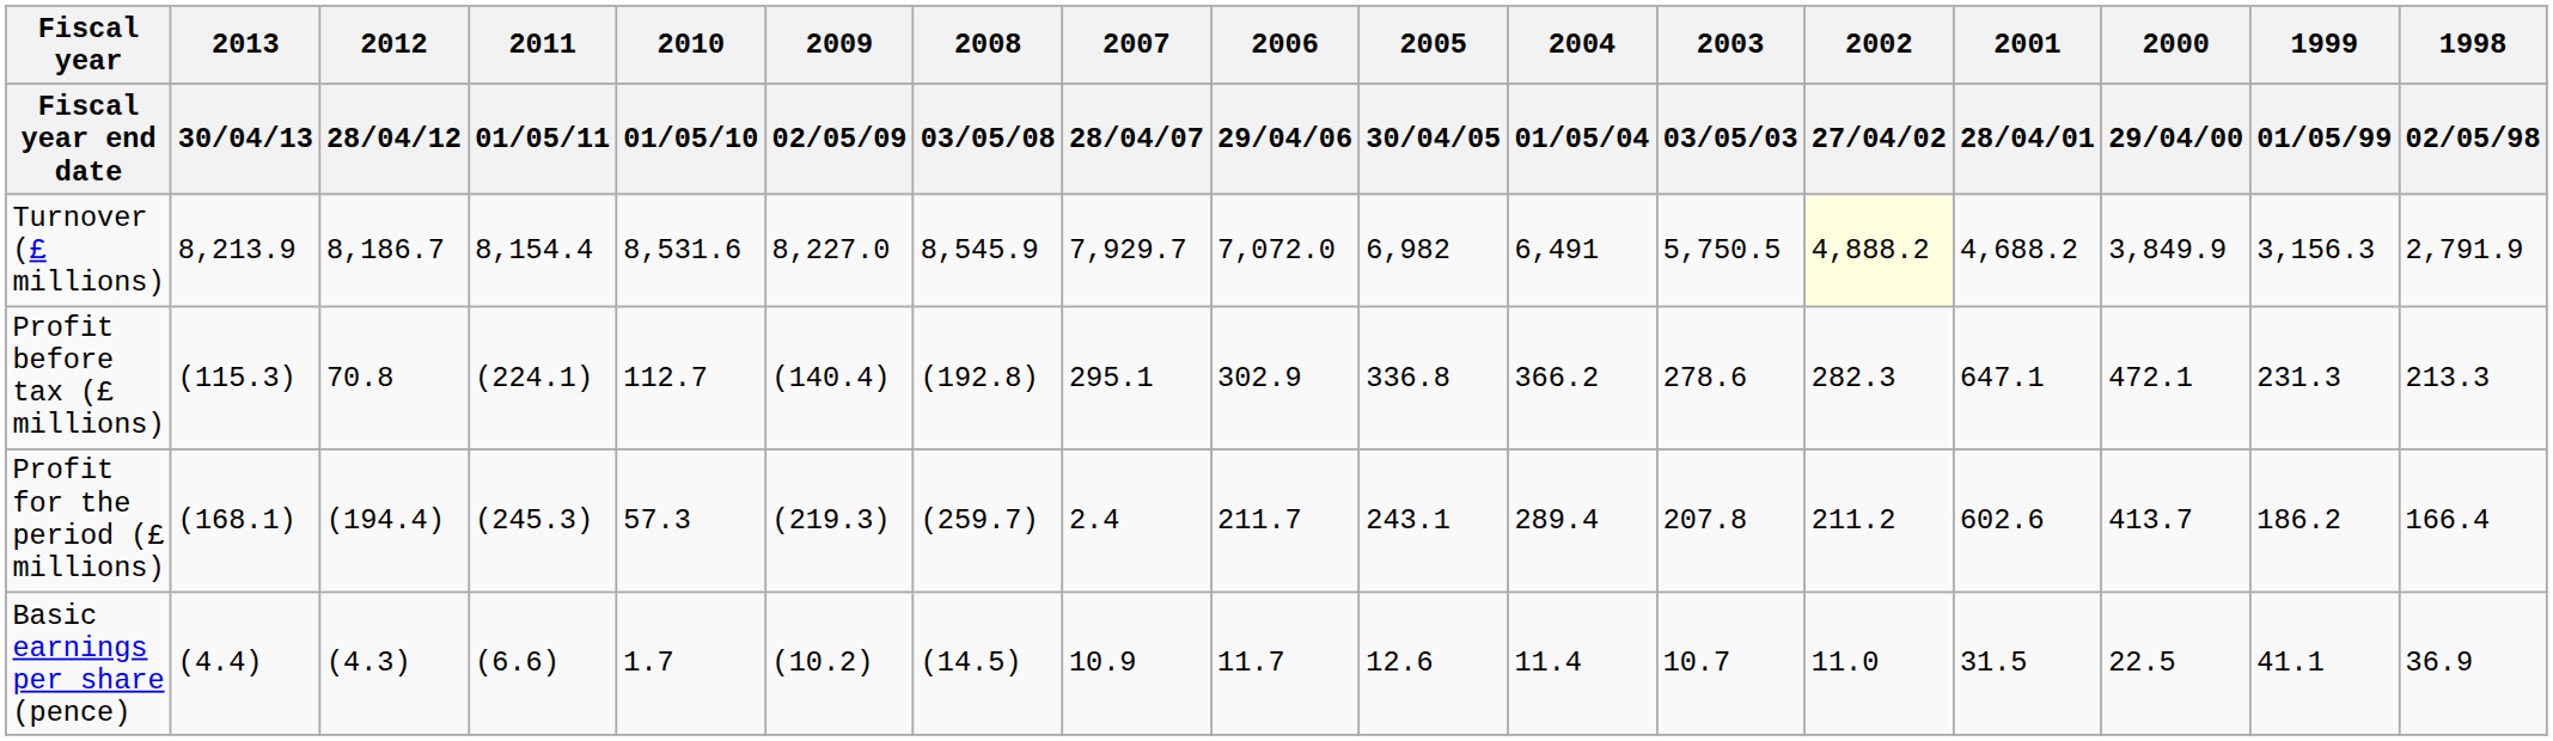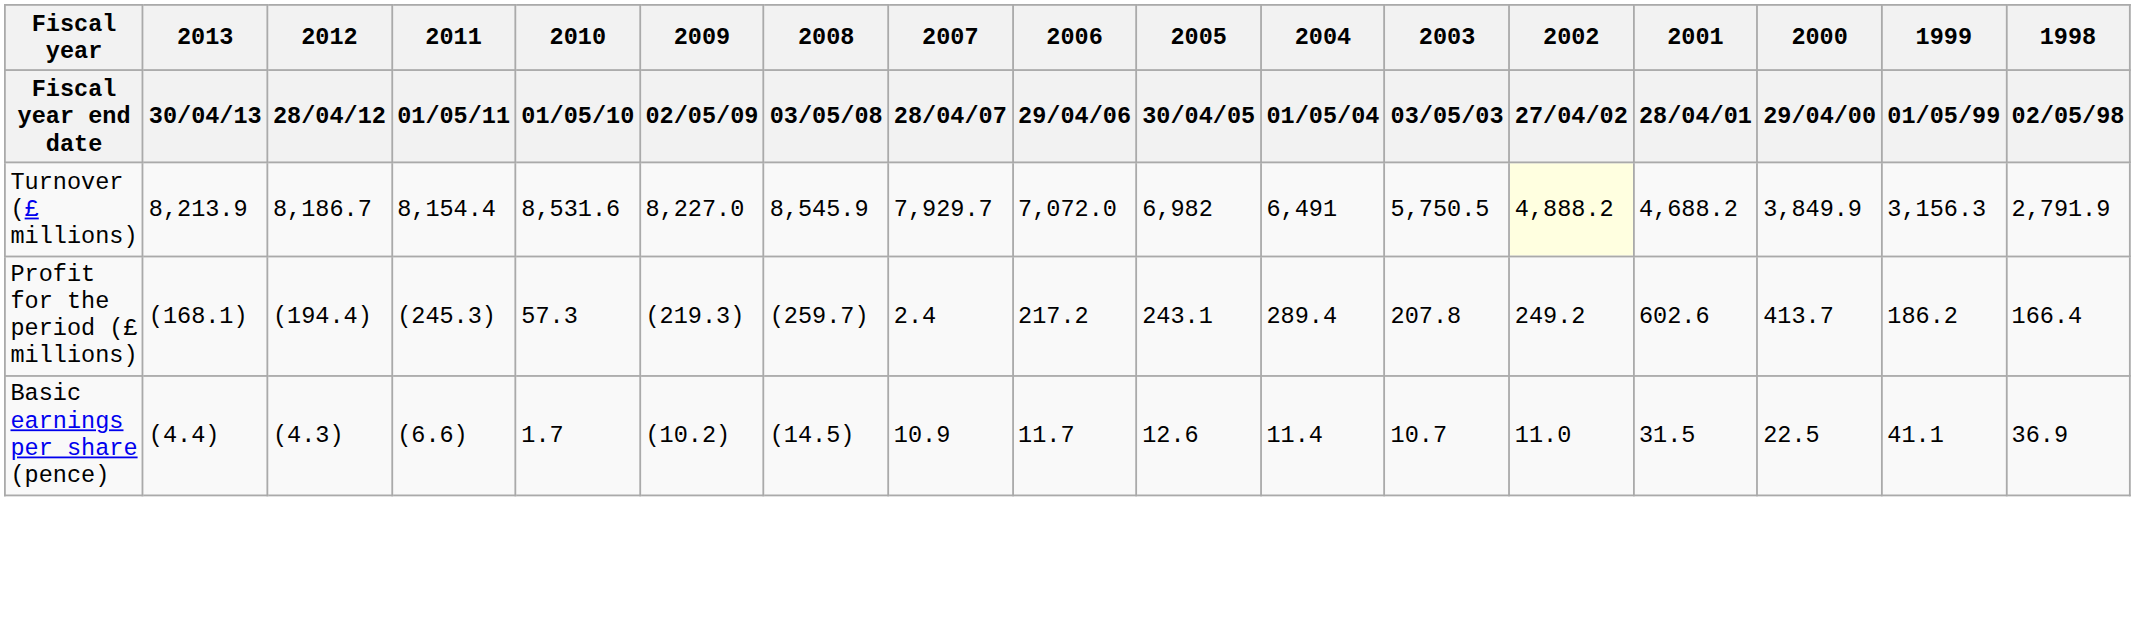- row: Profit before tax (£ millions) | (115.3) | 70.8 | (224.1) | 112.7 | (140.4) | (192.8) | 295.1 | 302.9 | 336.8 | 366.2 | 278.6 | 282.3 | 647.1 | 472.1 | 231.3 | 213.3
Profit for the period (£ millions) | 2006 / 29/04/06: 211.7 -> 217.2
Profit for the period (£ millions) | 2002 / 27/04/02: 211.2 -> 249.2
